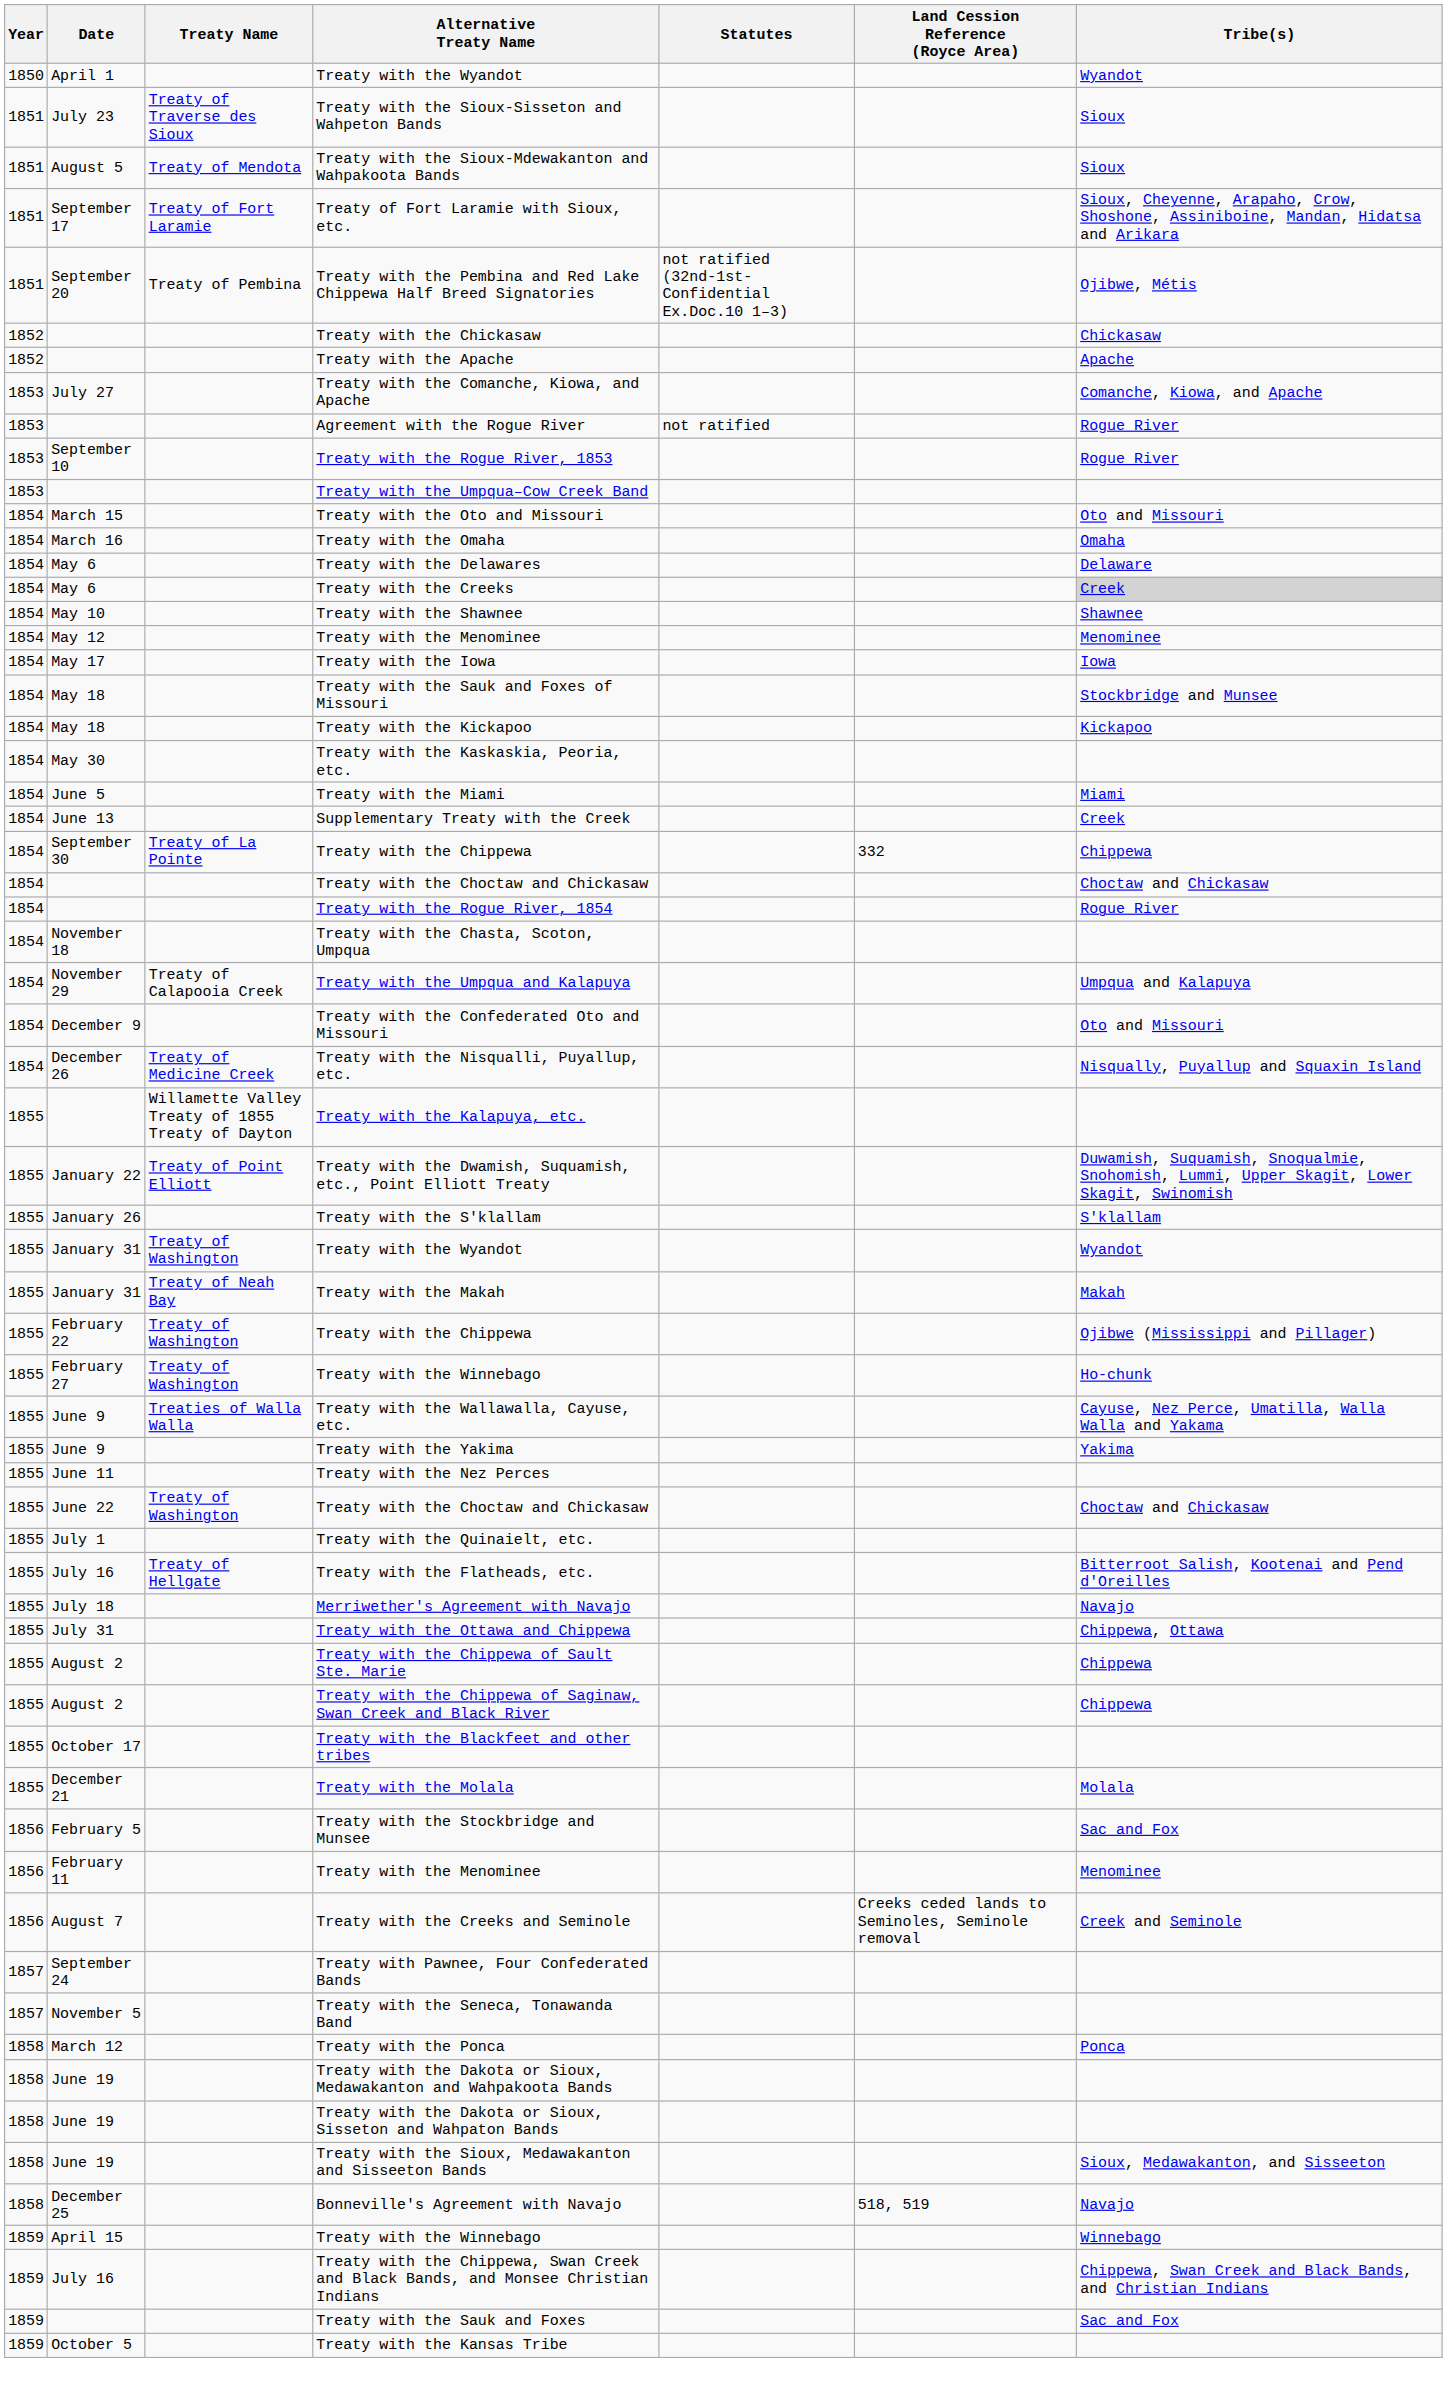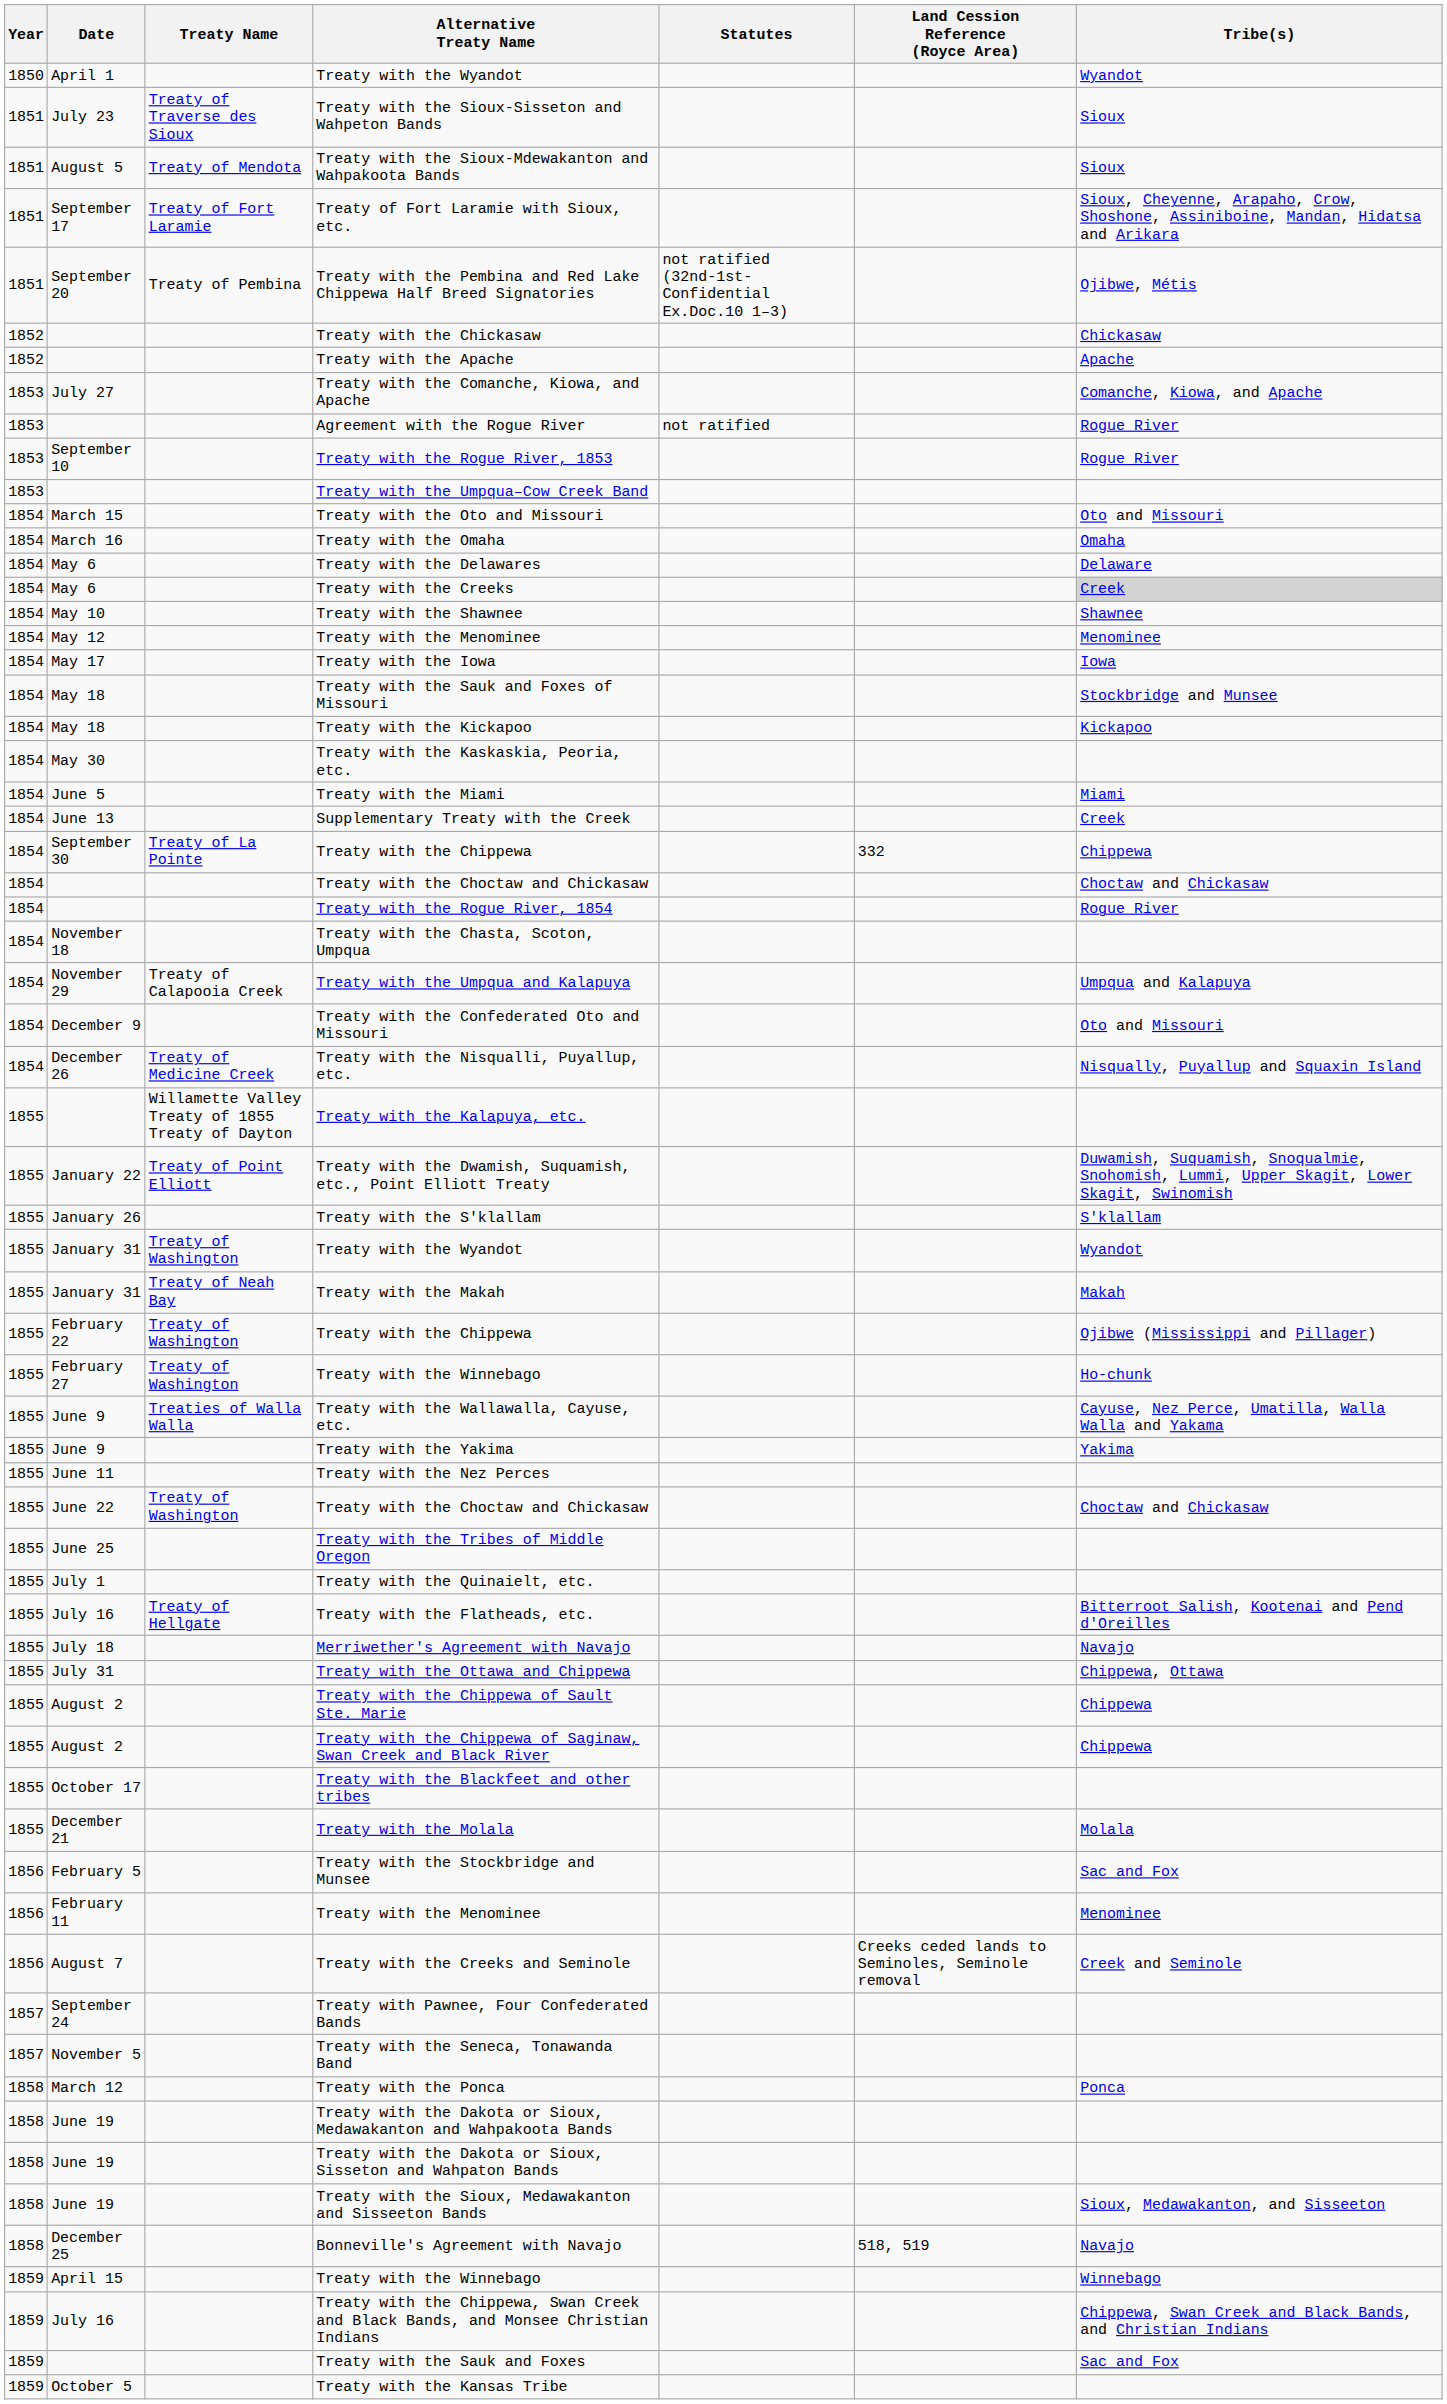+ row: 1855 | June 25 | Treaty with the Tribes of Middle Oregon
